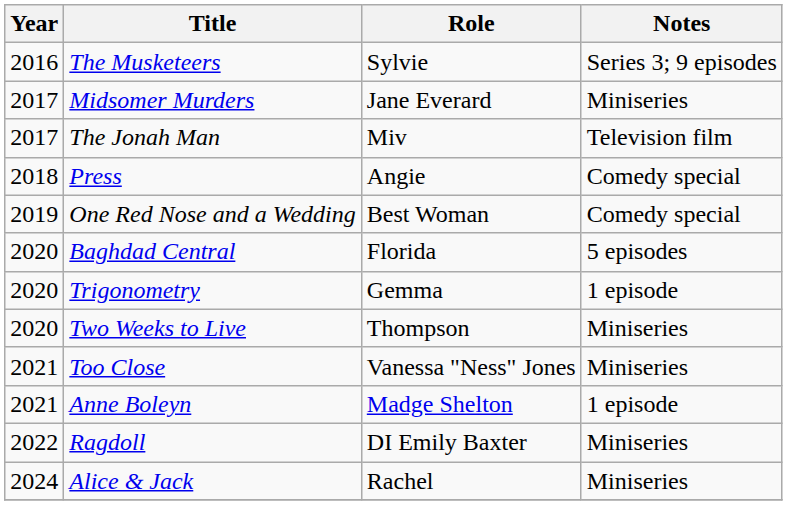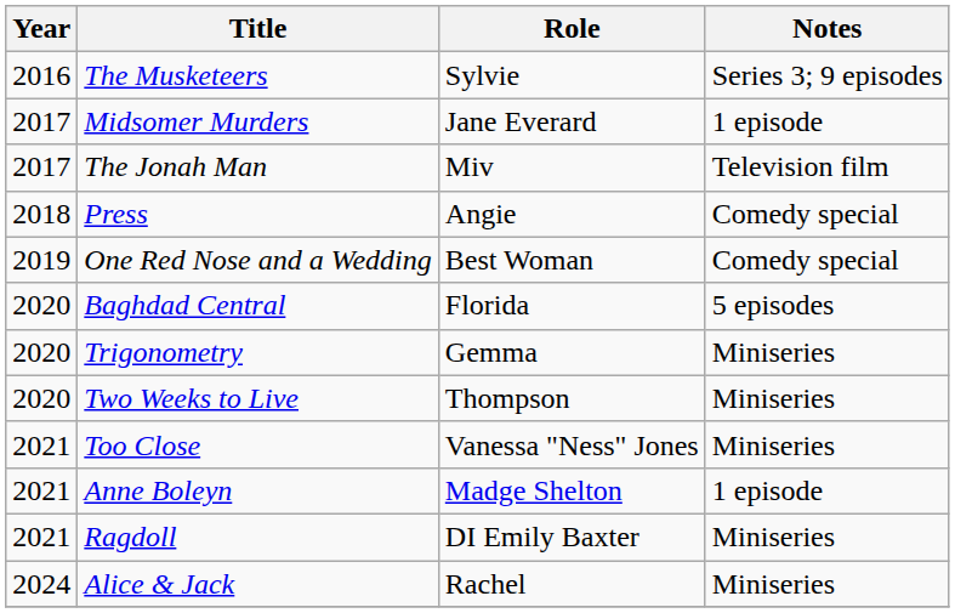Midsomer Murders | Notes: Miniseries -> 1 episode
Trigonometry | Notes: 1 episode -> Miniseries
Ragdoll | Year: 2022 -> 2021
